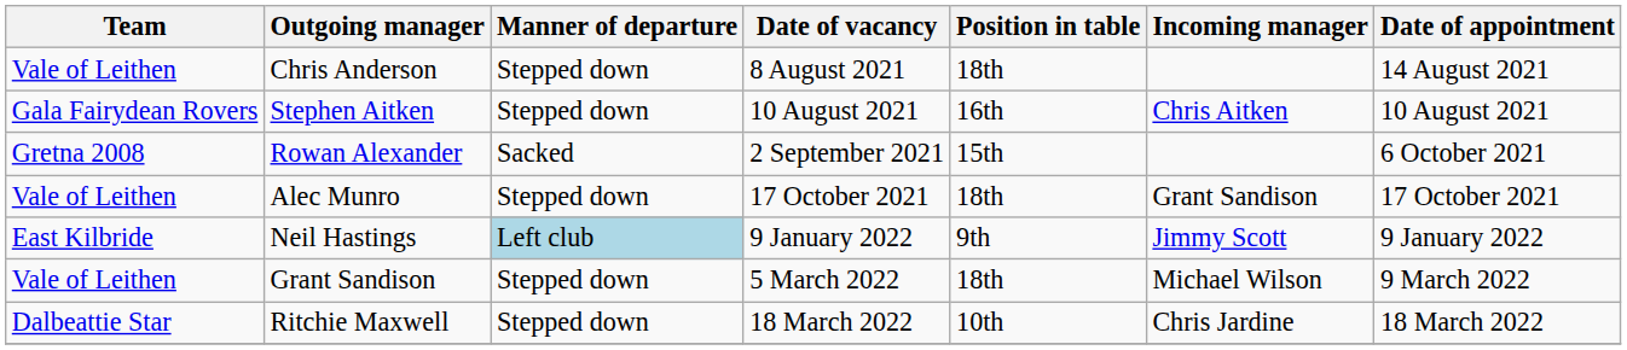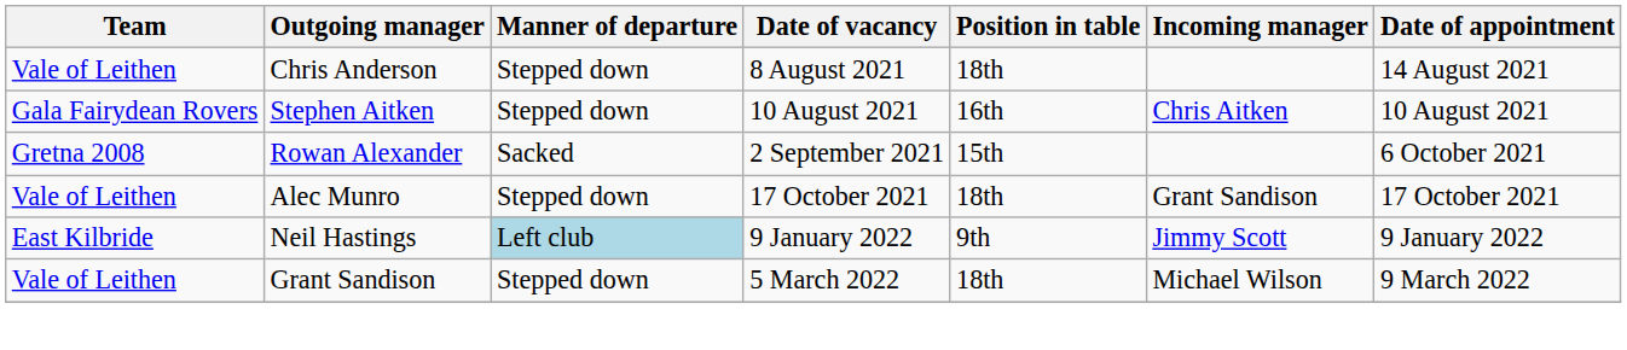- row: Dalbeattie Star | Ritchie Maxwell | Stepped down | 18 March 2022 | 10th | Chris Jardine | 18 March 2022
